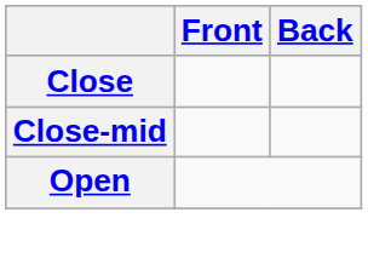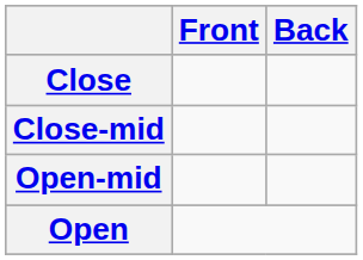+ row: Open-mid
